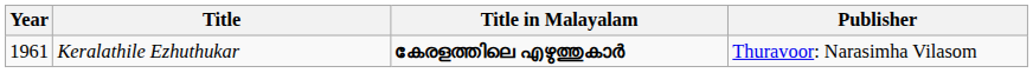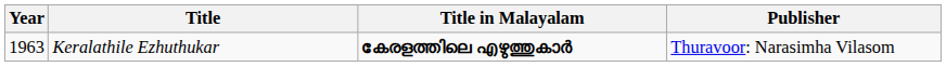Keralathile Ezhuthukar | Year: 1961 -> 1963
